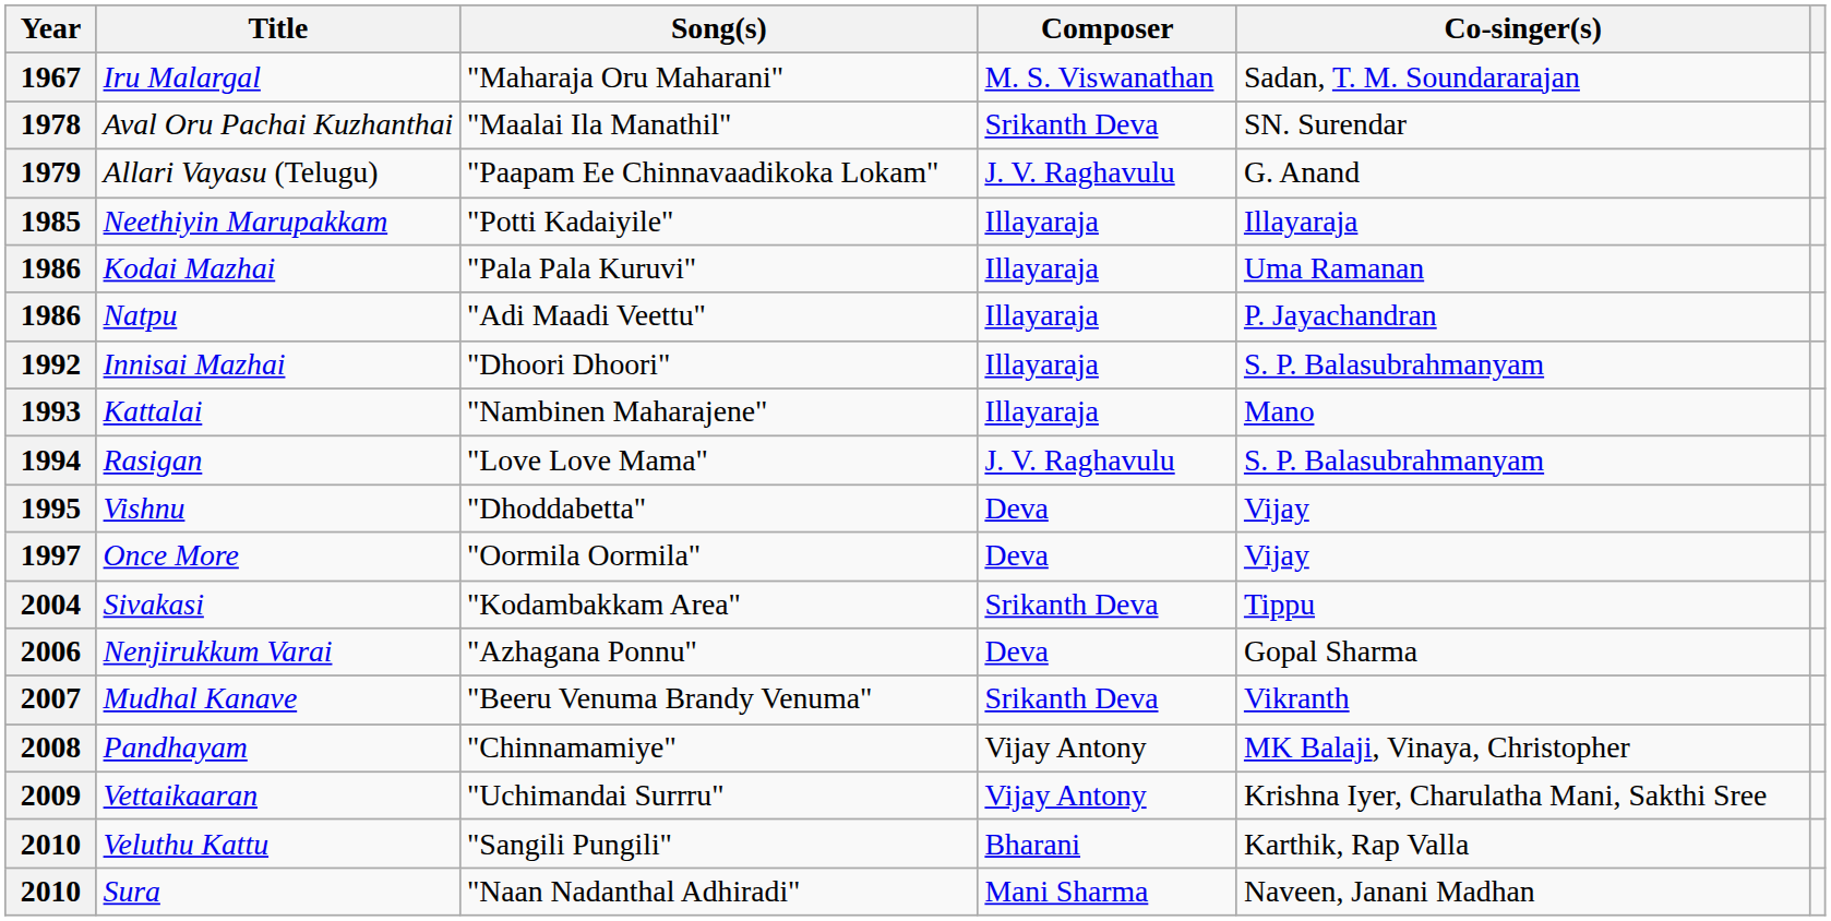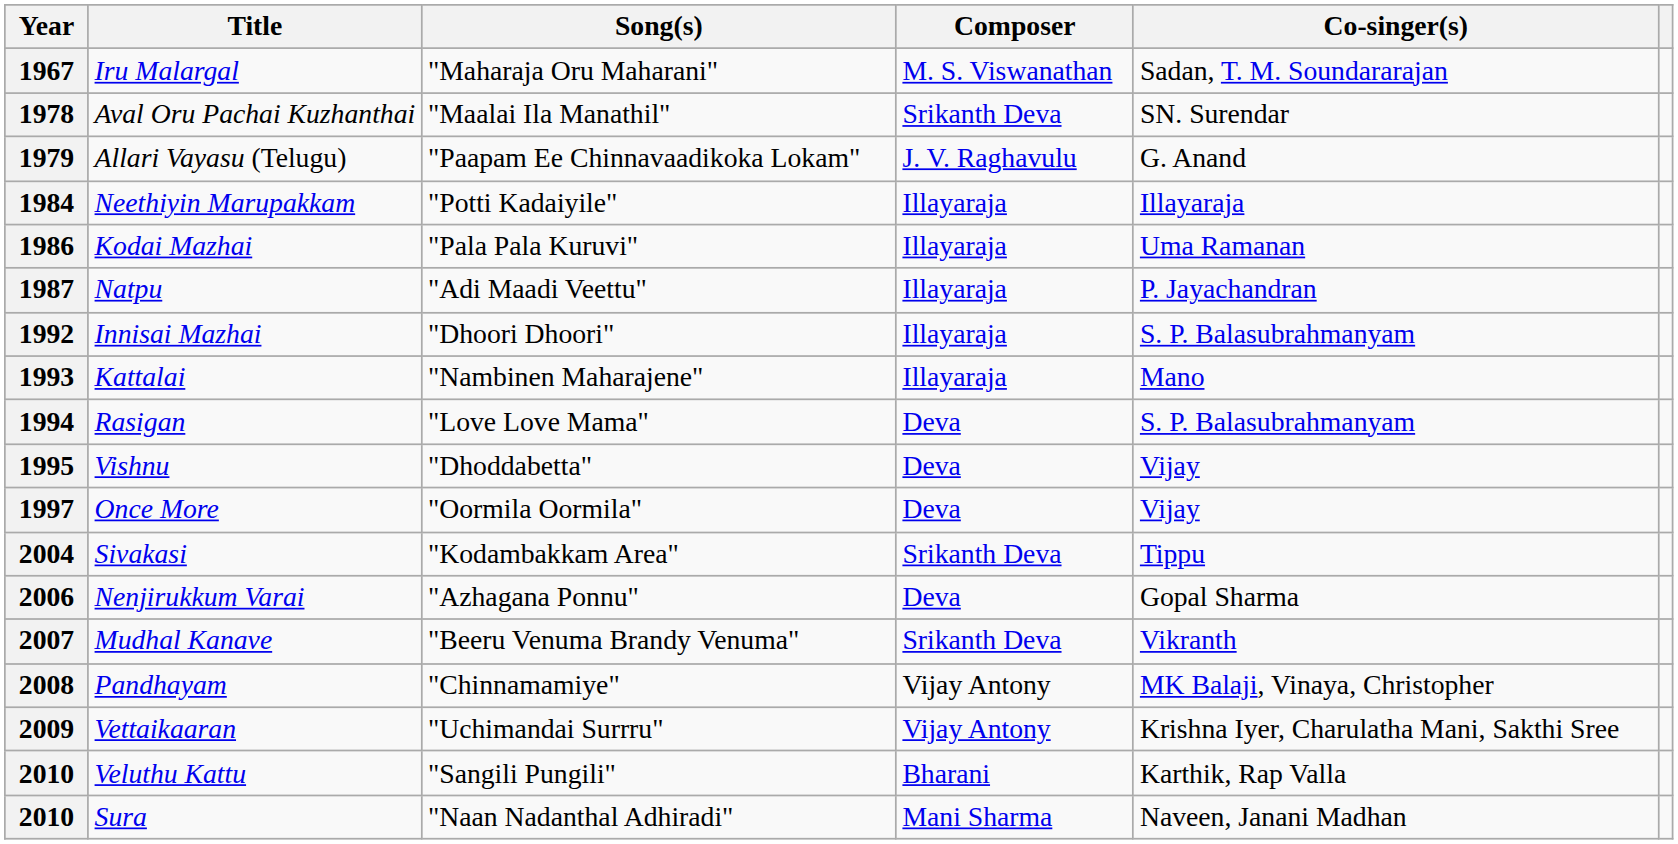Neethiyin Marupakkam | Year: 1985 -> 1984
Natpu | Year: 1986 -> 1987
Rasigan | Composer: J. V. Raghavulu -> Deva
